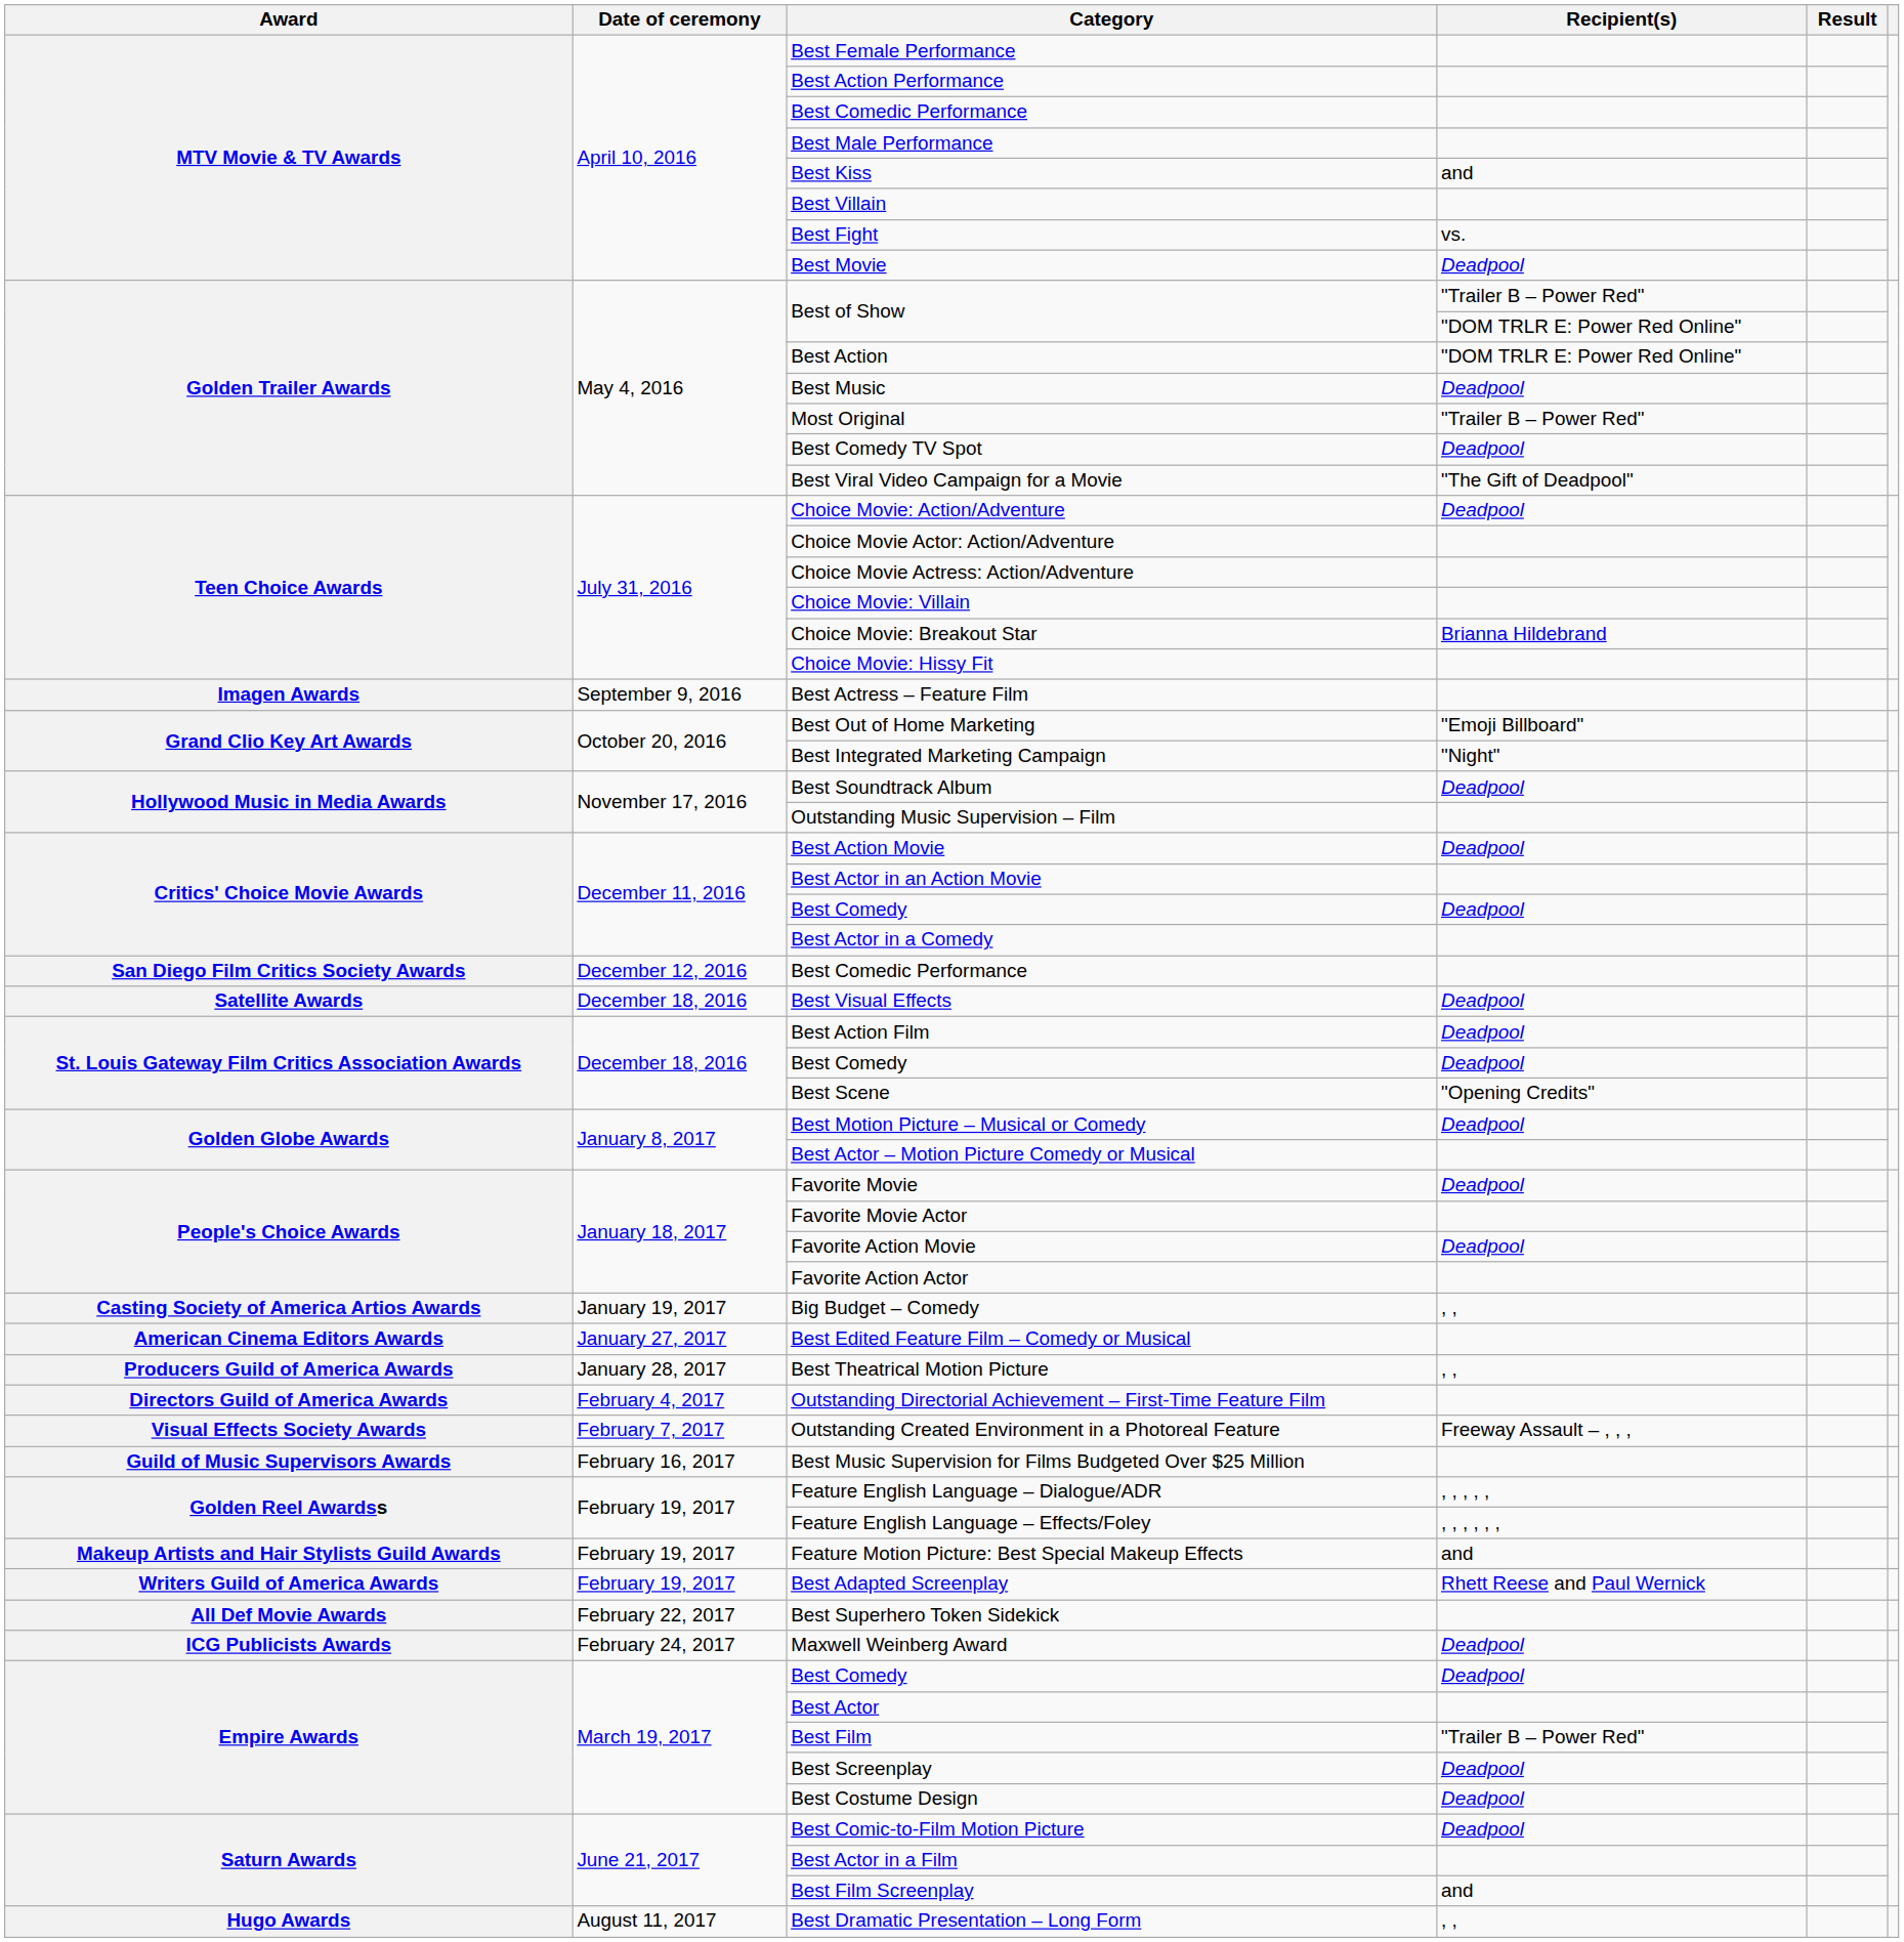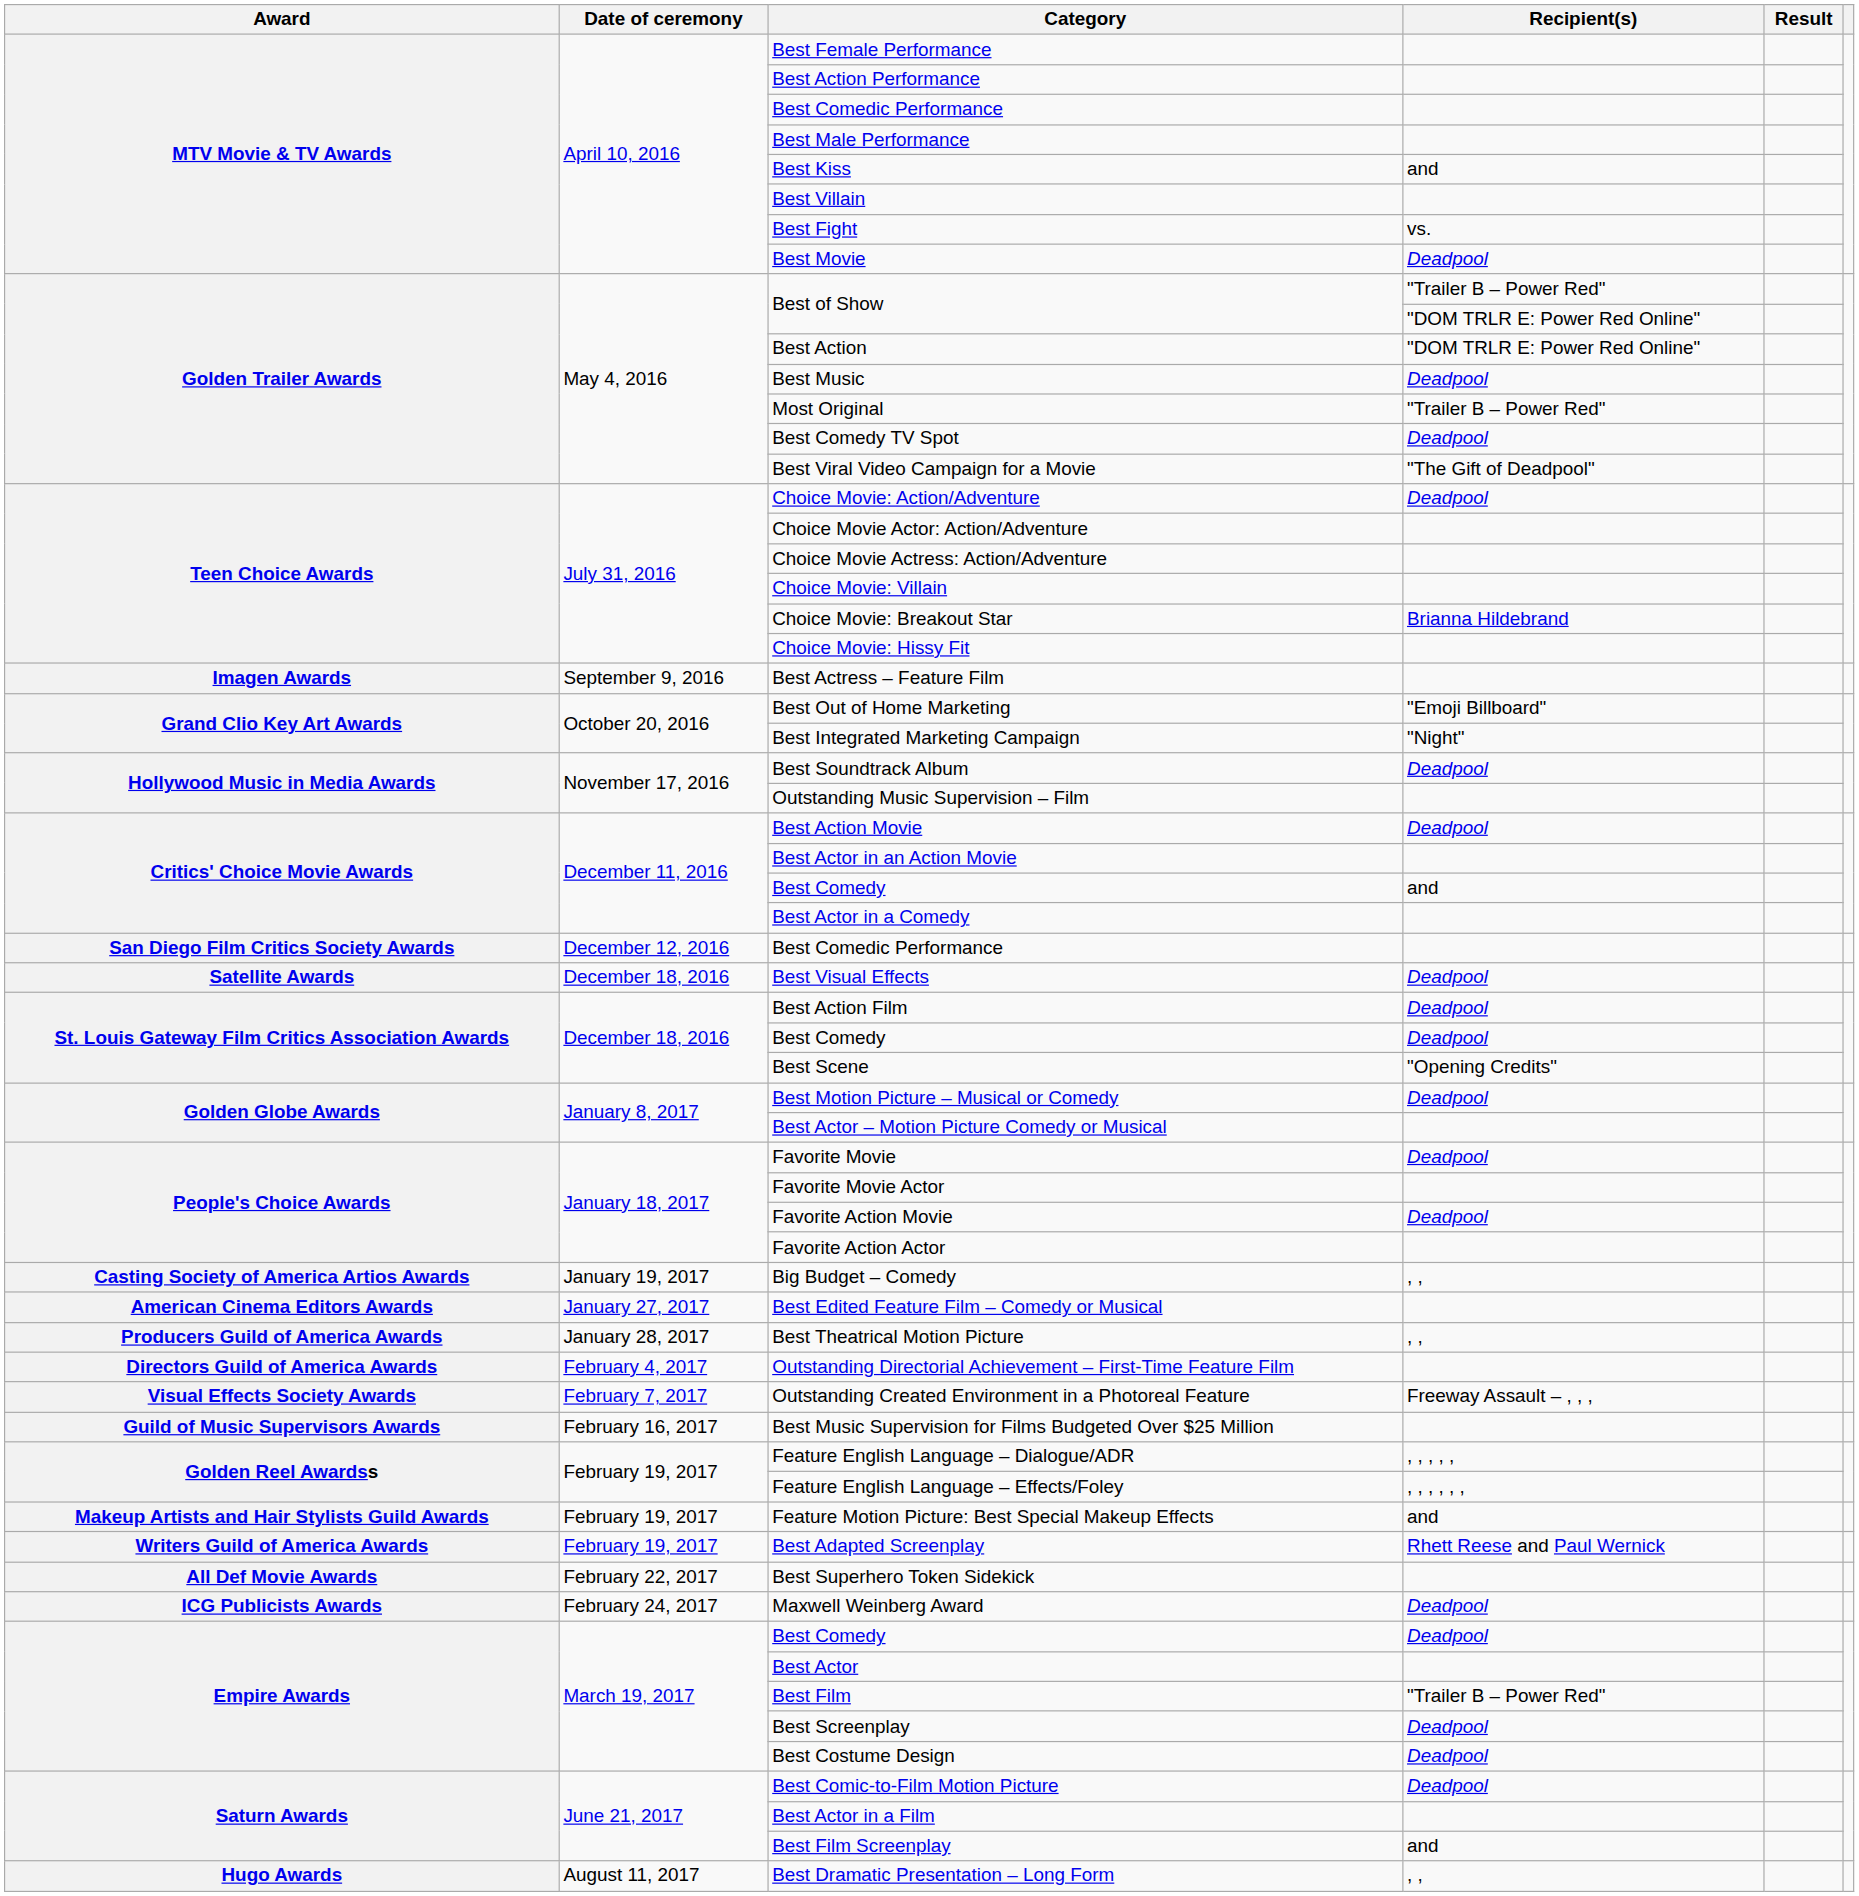Critics' Choice Movie Awards / Best Comedy | Recipient(s): Deadpool -> and
